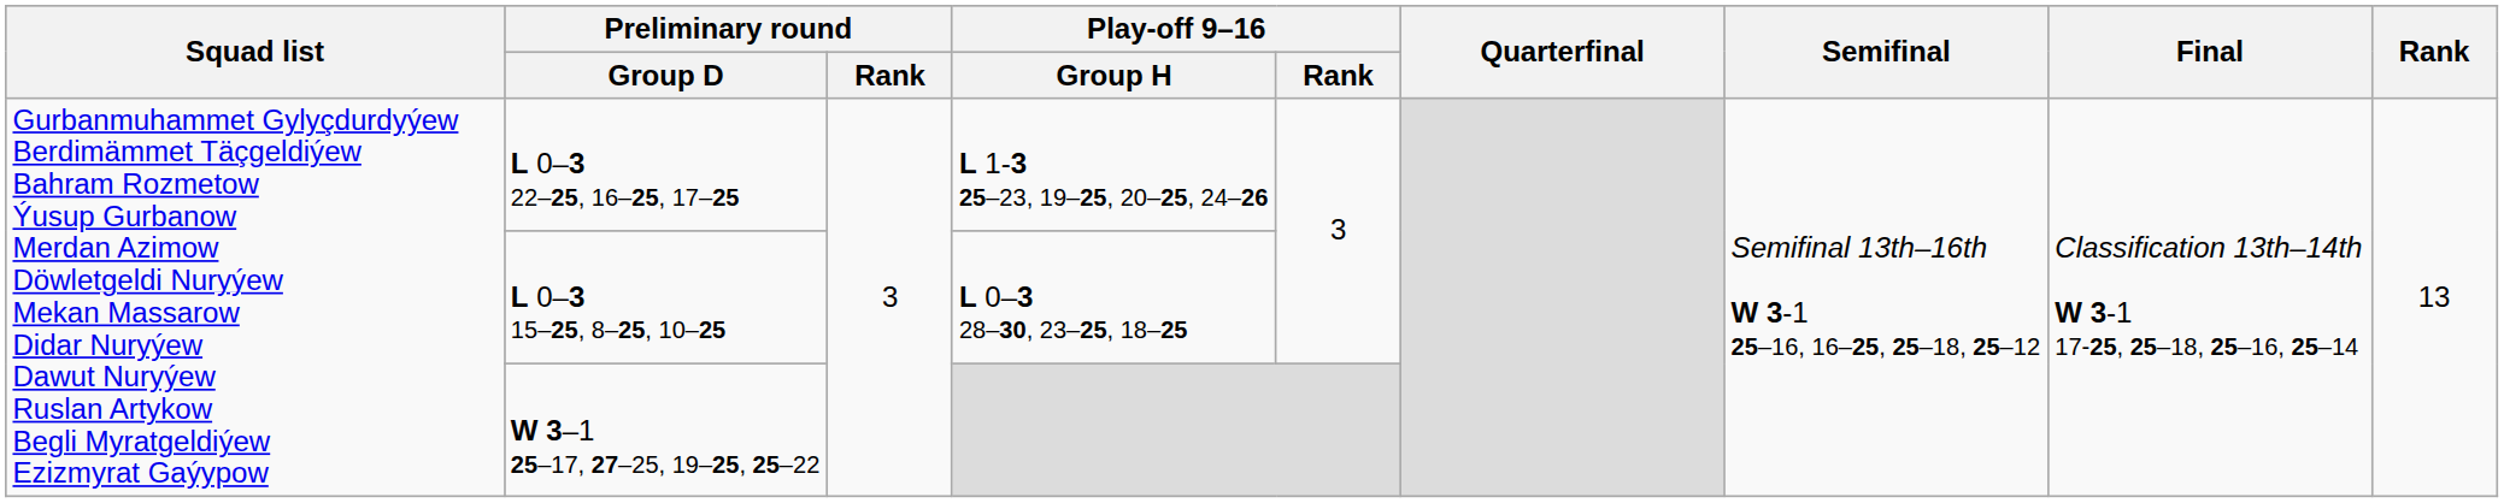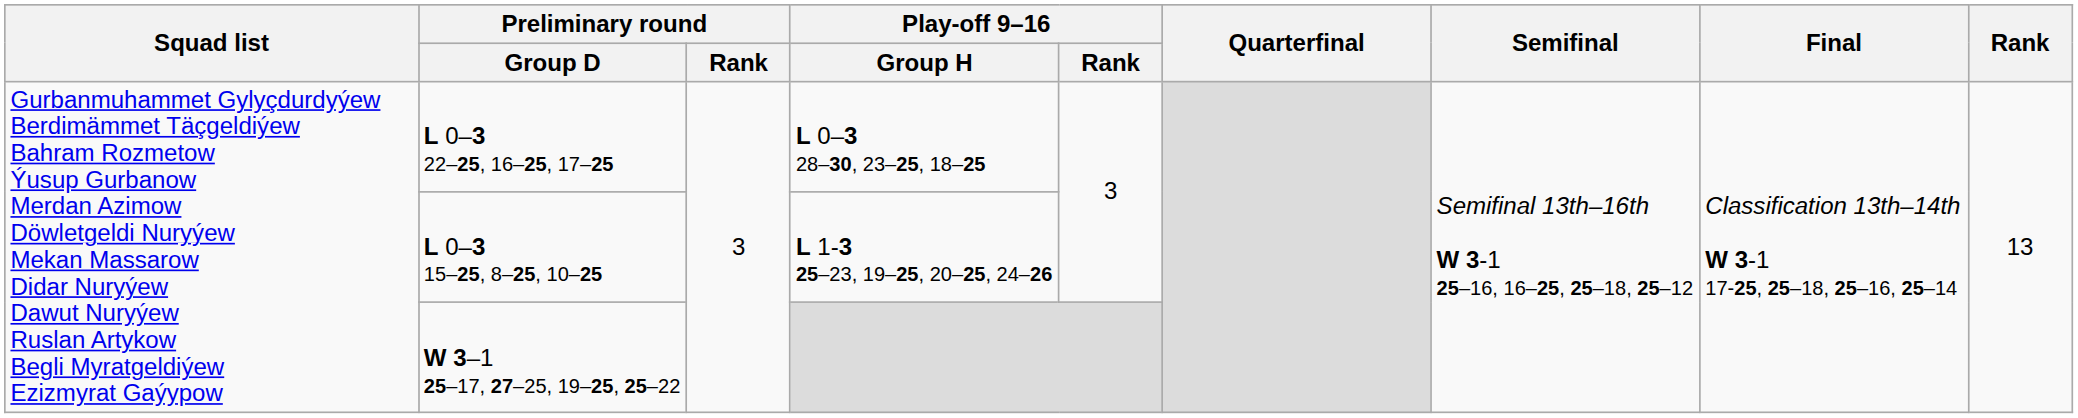L 0–3 22–25, 16–25, 17–25 | Play-off 9–16 / Group H: L 1-3 25–23, 19–25, 20–25, 24–26 -> L 0–3 28–30, 23–25, 18–25
L 0–3 15–25, 8–25, 10–25 | Play-off 9–16 / Group H: L 0–3 28–30, 23–25, 18–25 -> L 1-3 25–23, 19–25, 20–25, 24–26
